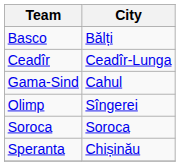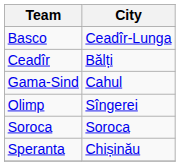Basco | City: Bălți -> Ceadîr-Lunga
Ceadîr | City: Ceadîr-Lunga -> Bălți
